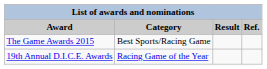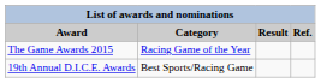The Game Awards 2015 | Category: Best Sports/Racing Game -> Racing Game of the Year
19th Annual D.I.C.E. Awards | Category: Racing Game of the Year -> Best Sports/Racing Game
